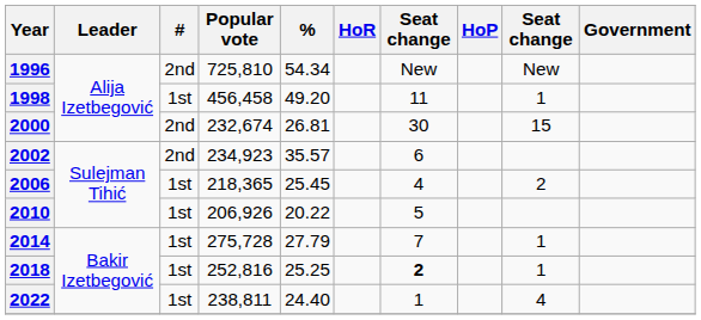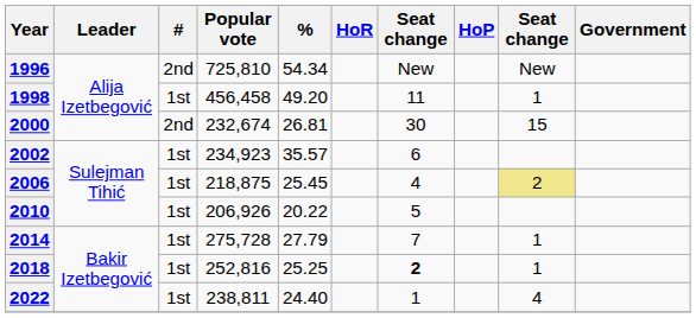2002 | #: 2nd -> 1st
2006 | Popular vote: 218,365 -> 218,875
2006 | column 9: no background -> khaki background
